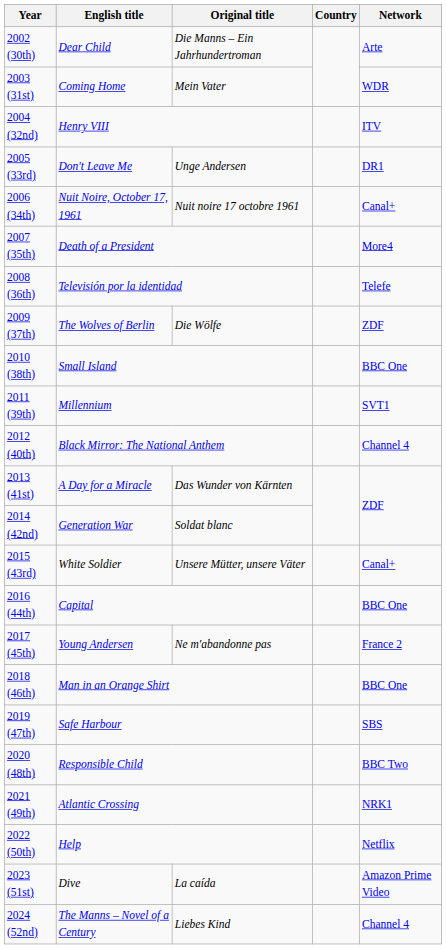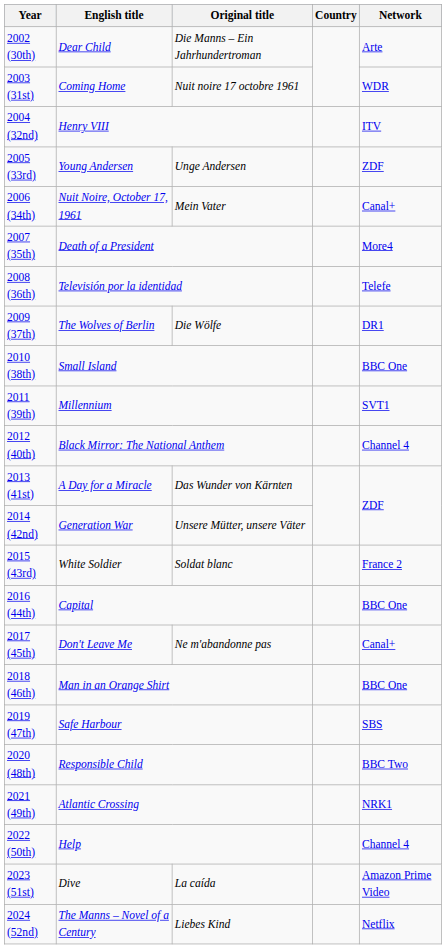2003 (31st) | Original title: Mein Vater -> Nuit noire 17 octobre 1961
2005 (33rd) | English title: Don't Leave Me -> Young Andersen
2005 (33rd) | Network: DR1 -> ZDF
2006 (34th) | Original title: Nuit noire 17 octobre 1961 -> Mein Vater
2009 (37th) | Network: ZDF -> DR1
2014 (42nd) | Original title: Soldat blanc -> Unsere Mütter, unsere Väter
2015 (43rd) | Original title: Unsere Mütter, unsere Väter -> Soldat blanc
2015 (43rd) | Network: Canal+ -> France 2
2017 (45th) | English title: Young Andersen -> Don't Leave Me
2017 (45th) | Network: France 2 -> Canal+
2022 (50th) | Network: Netflix -> Channel 4
2024 (52nd) | Network: Channel 4 -> Netflix
